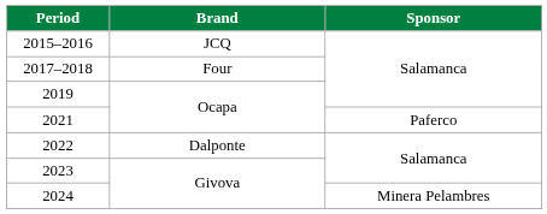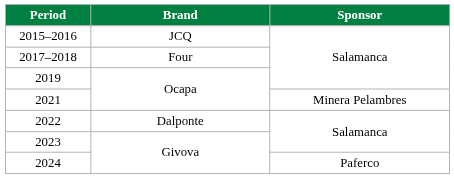2021 | Sponsor: Paferco -> Minera Pelambres
2024 | Sponsor: Minera Pelambres -> Paferco
